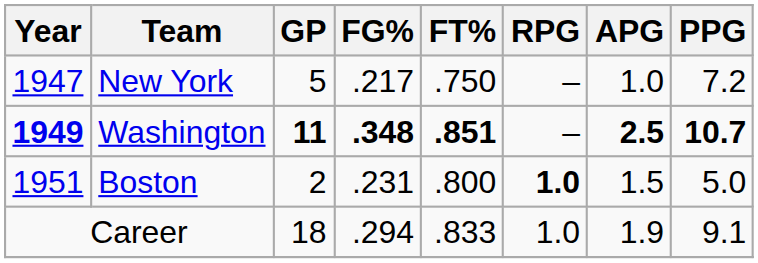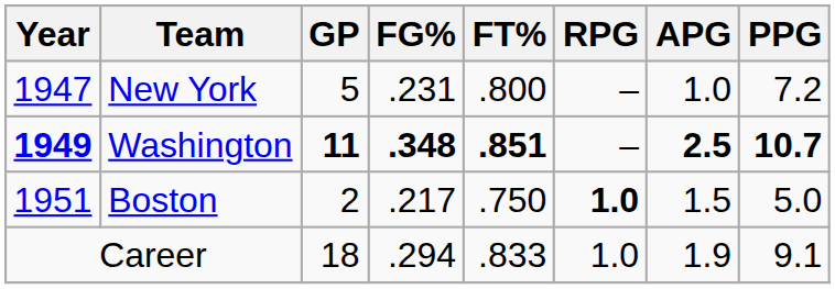New York | FG%: .217 -> .231
New York | FT%: .750 -> .800
Boston | FG%: .231 -> .217
Boston | FT%: .800 -> .750
